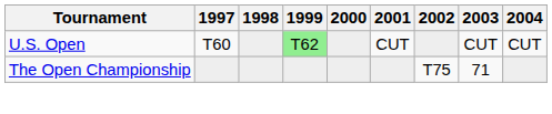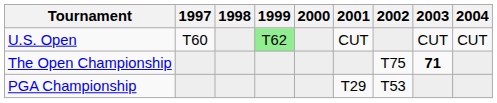The Open Championship | 2003: normal -> bold
+ row: PGA Championship | T29 | T53
